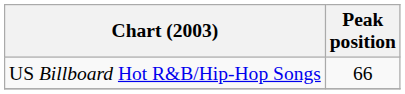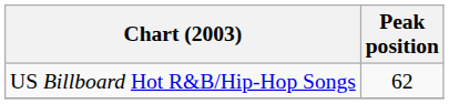US Billboard Hot R&B/Hip-Hop Songs | Peak position: 66 -> 62
